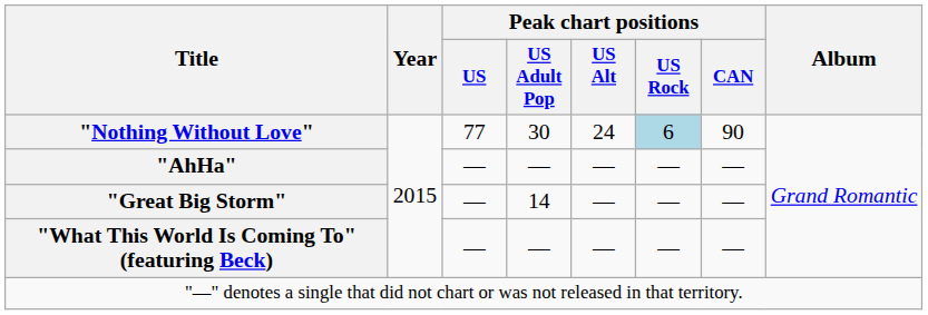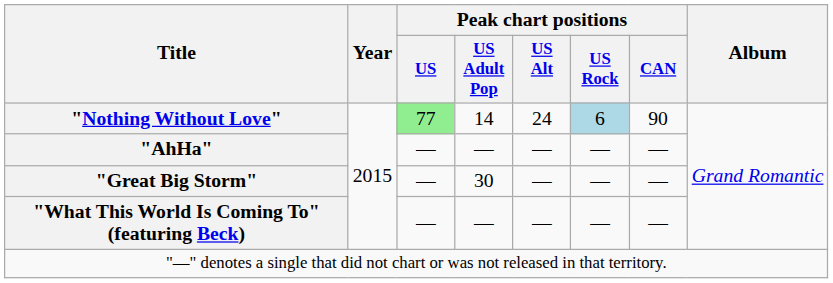"Nothing Without Love" | Peak chart positions / US: no background -> lightgreen background
"Nothing Without Love" | Peak chart positions / US Adult Pop: 30 -> 14
"Great Big Storm" | Peak chart positions / US Adult Pop: 14 -> 30
